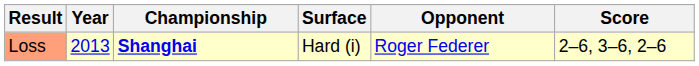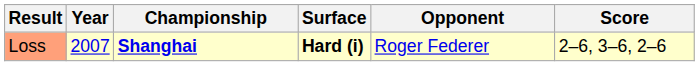Loss | Year: 2013 -> 2007
Loss | Surface: normal -> bold
